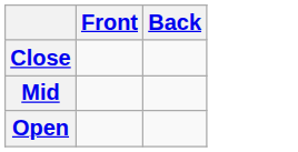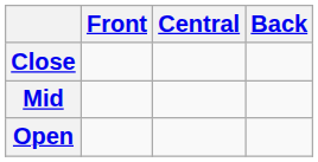+ column: Central
